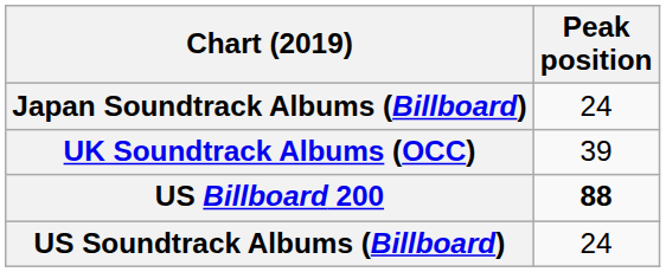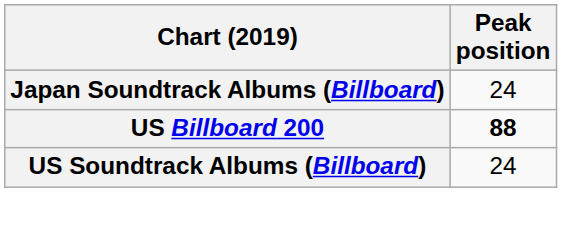- row: UK Soundtrack Albums (OCC) | 39
